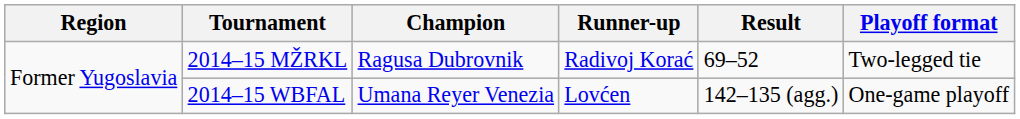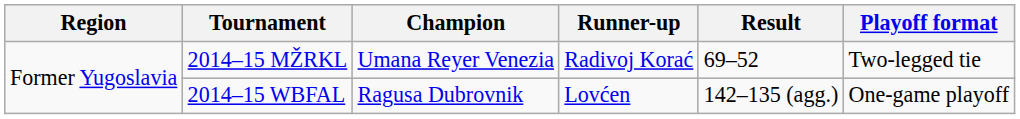2014–15 MŽRKL | Champion: Ragusa Dubrovnik -> Umana Reyer Venezia
2014–15 WBFAL | Champion: Umana Reyer Venezia -> Ragusa Dubrovnik
